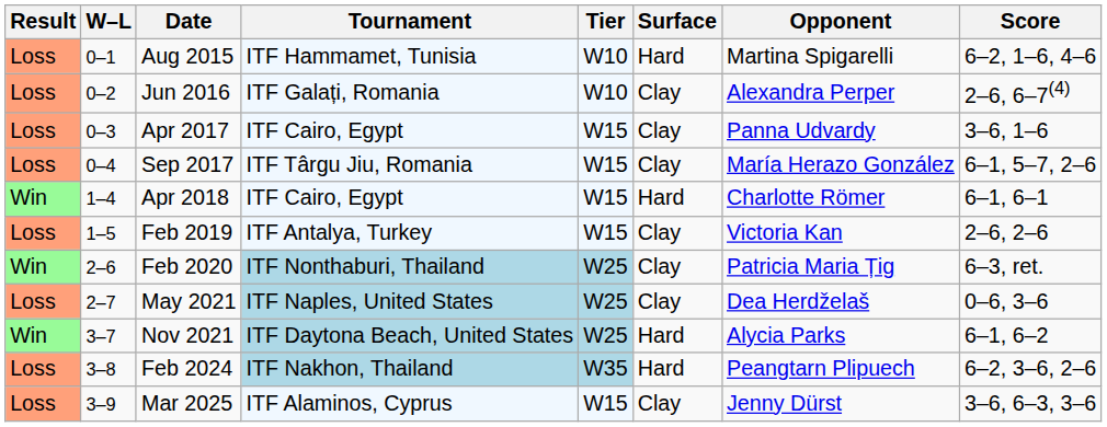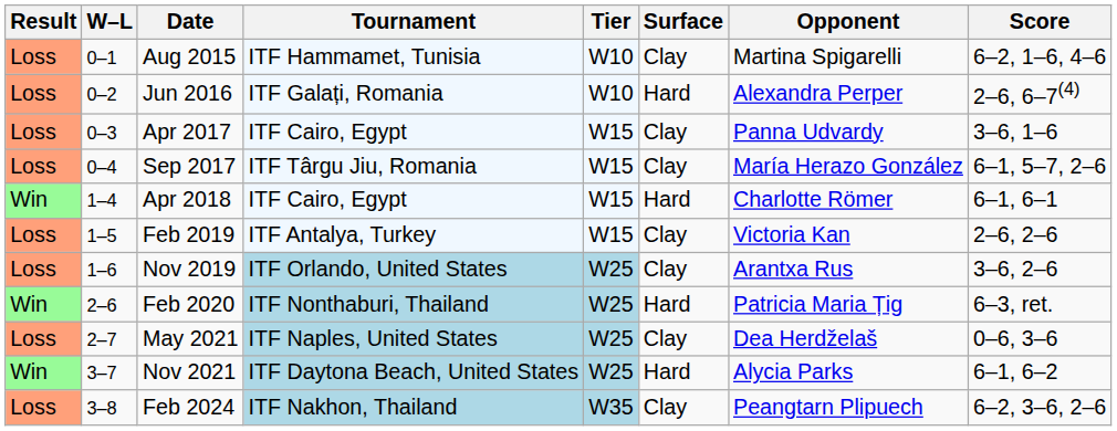Aug 2015 | Surface: Hard -> Clay
Jun 2016 | Surface: Clay -> Hard
+ row: Loss | 1–6 | Nov 2019 | ITF Orlando, United States | W25 | Clay | Arantxa Rus | 3–6, 2–6
Feb 2020 | Surface: Clay -> Hard
Feb 2024 | Surface: Hard -> Clay
- row: Loss | 3–9 | Mar 2025 | ITF Alaminos, Cyprus | W15 | Clay | Jenny Dürst | 3–6, 6–3, 3–6
